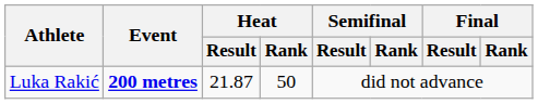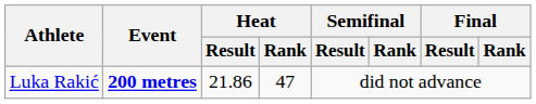Luka Rakić | Heat / Result: 21.87 -> 21.86
Luka Rakić | Heat / Rank: 50 -> 47
